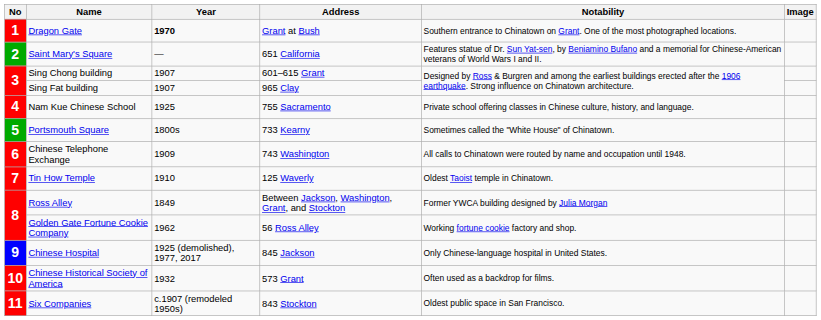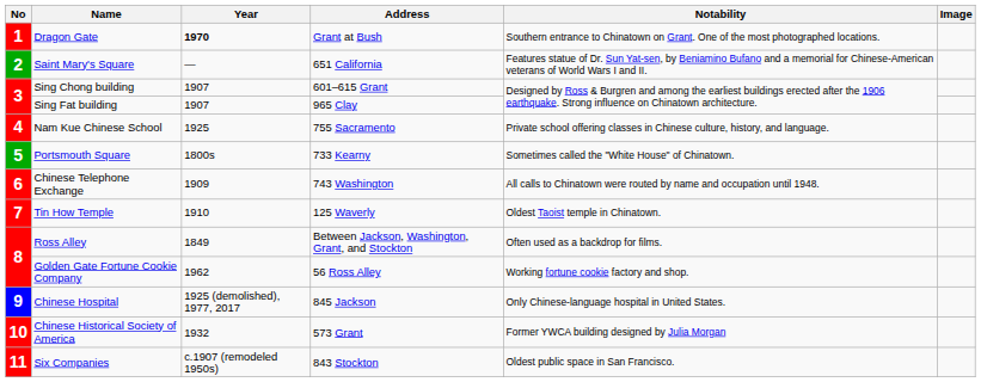Ross Alley | Notability: Former YWCA building designed by Julia Morgan -> Often used as a backdrop for films.
Chinese Historical Society of America | Notability: Often used as a backdrop for films. -> Former YWCA building designed by Julia Morgan
